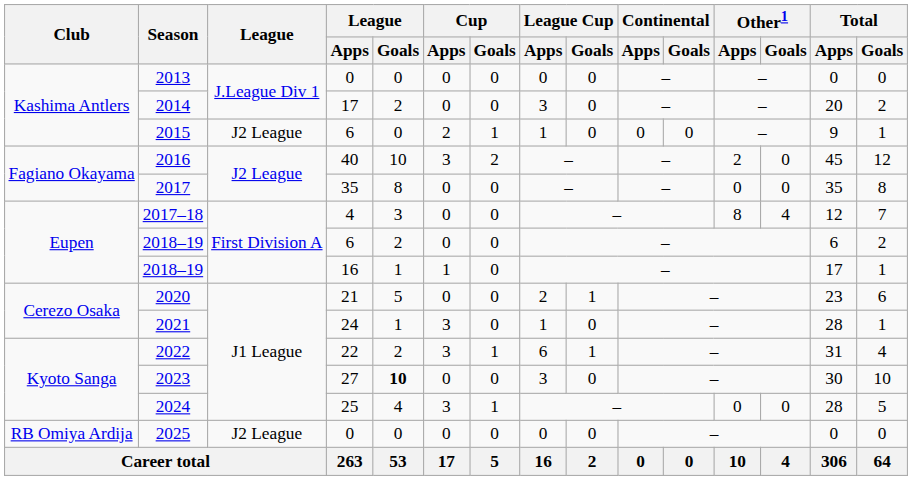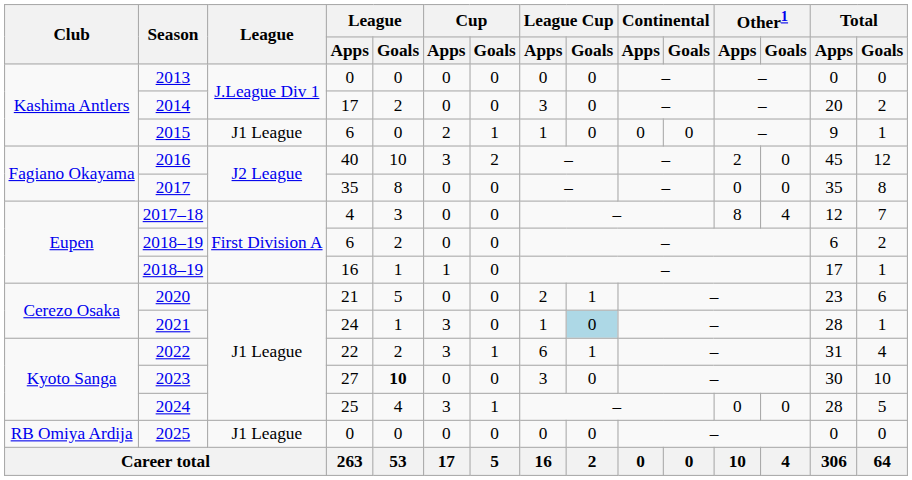2015 | League: J2 League -> J1 League
2021 | League Cup / Goals: no background -> lightblue background
2025 | League: J2 League -> J1 League
